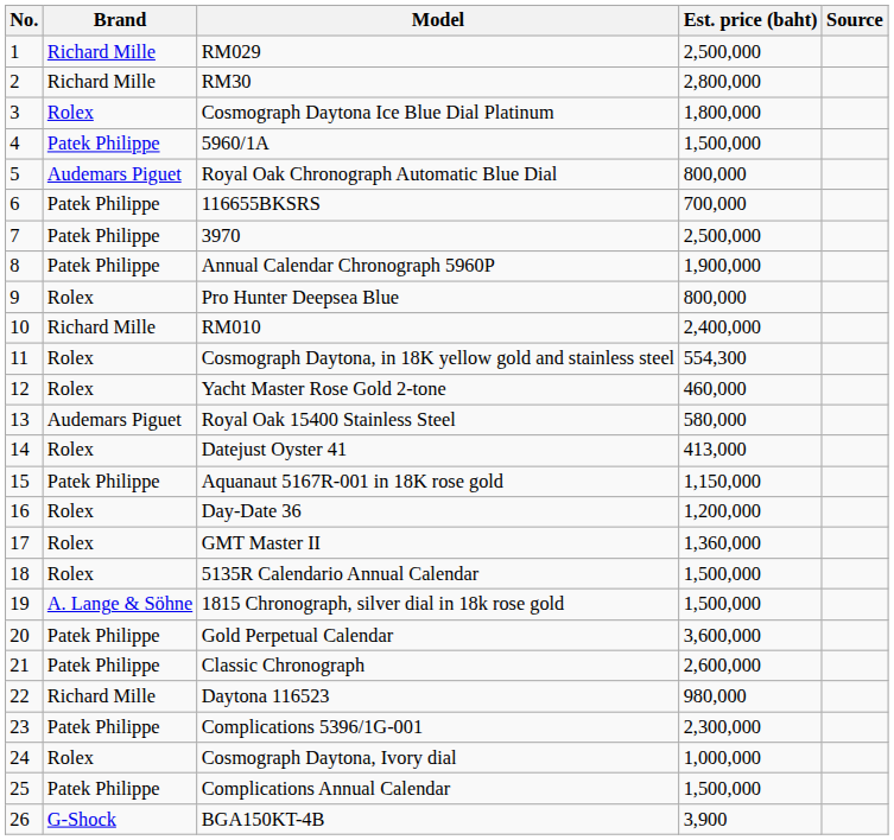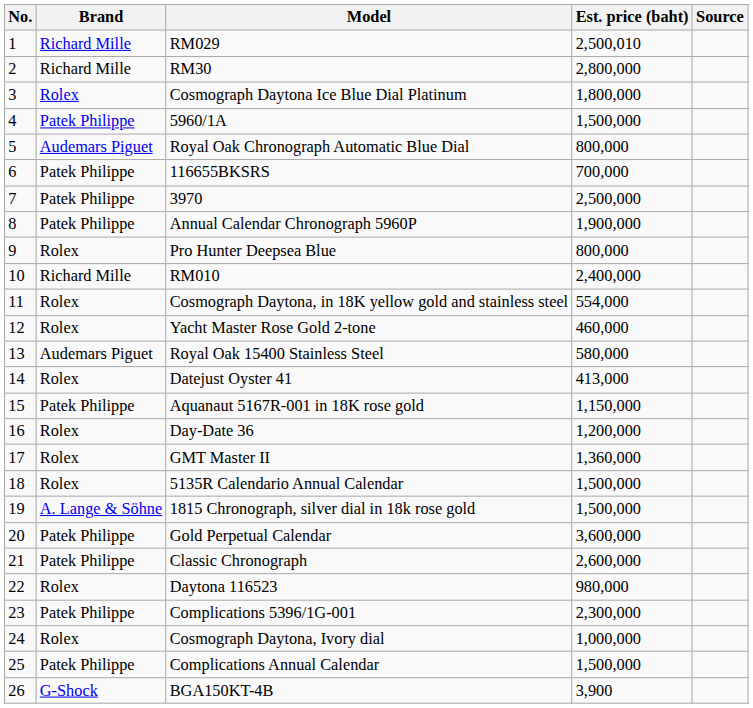RM029 | Est. price (baht): 2,500,000 -> 2,500,010
Cosmograph Daytona, in 18K yellow gold and stainless steel | Est. price (baht): 554,300 -> 554,000
Daytona 116523 | Brand: Richard Mille -> Rolex
